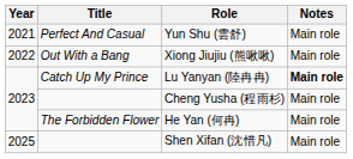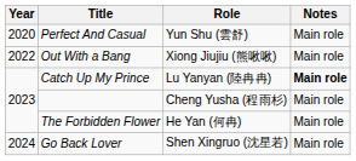Yun Shu (雲舒) | Year: 2021 -> 2020
+ row: 2024 | Go Back Lover | Shen Xingruo (沈星若) | Main role
- row: 2025 | Shen Xifan (沈惜凡) | Main role
